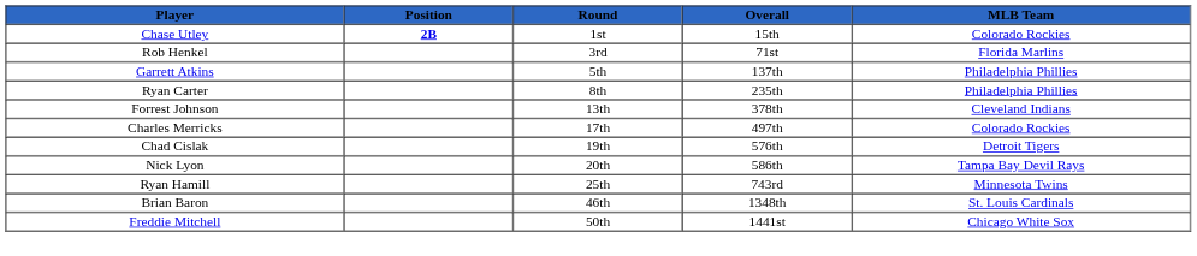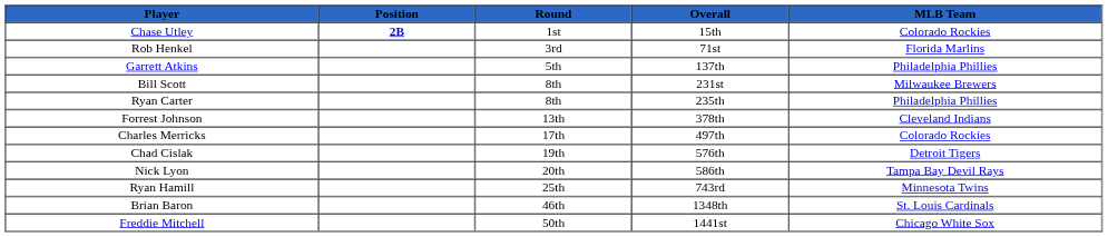+ row: Bill Scott | 8th | 231st | Milwaukee Brewers
